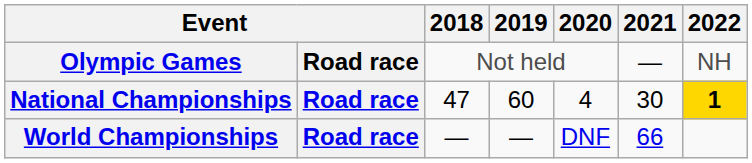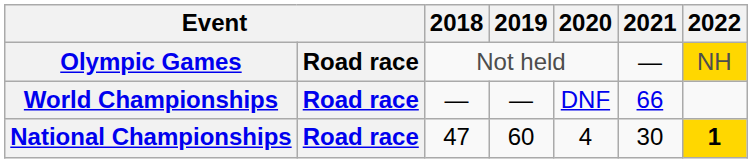Olympic Games | 2022: no background -> gold background
rows swapped: World Championships <-> National Championships
